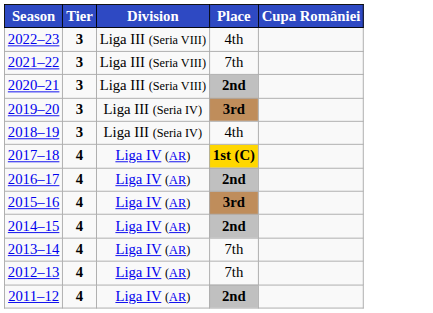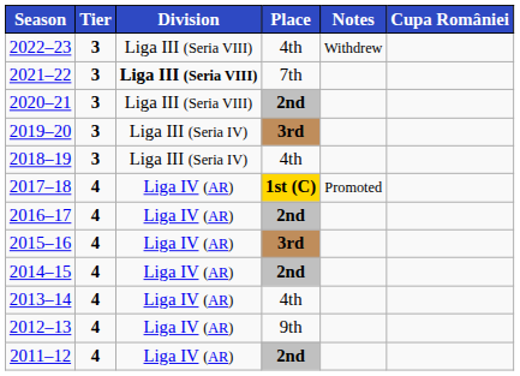+ column: Notes | Withdrew | Promoted
2021–22 | Division: normal -> bold
2013–14 | Place: 7th -> 4th
2012–13 | Place: 7th -> 9th
